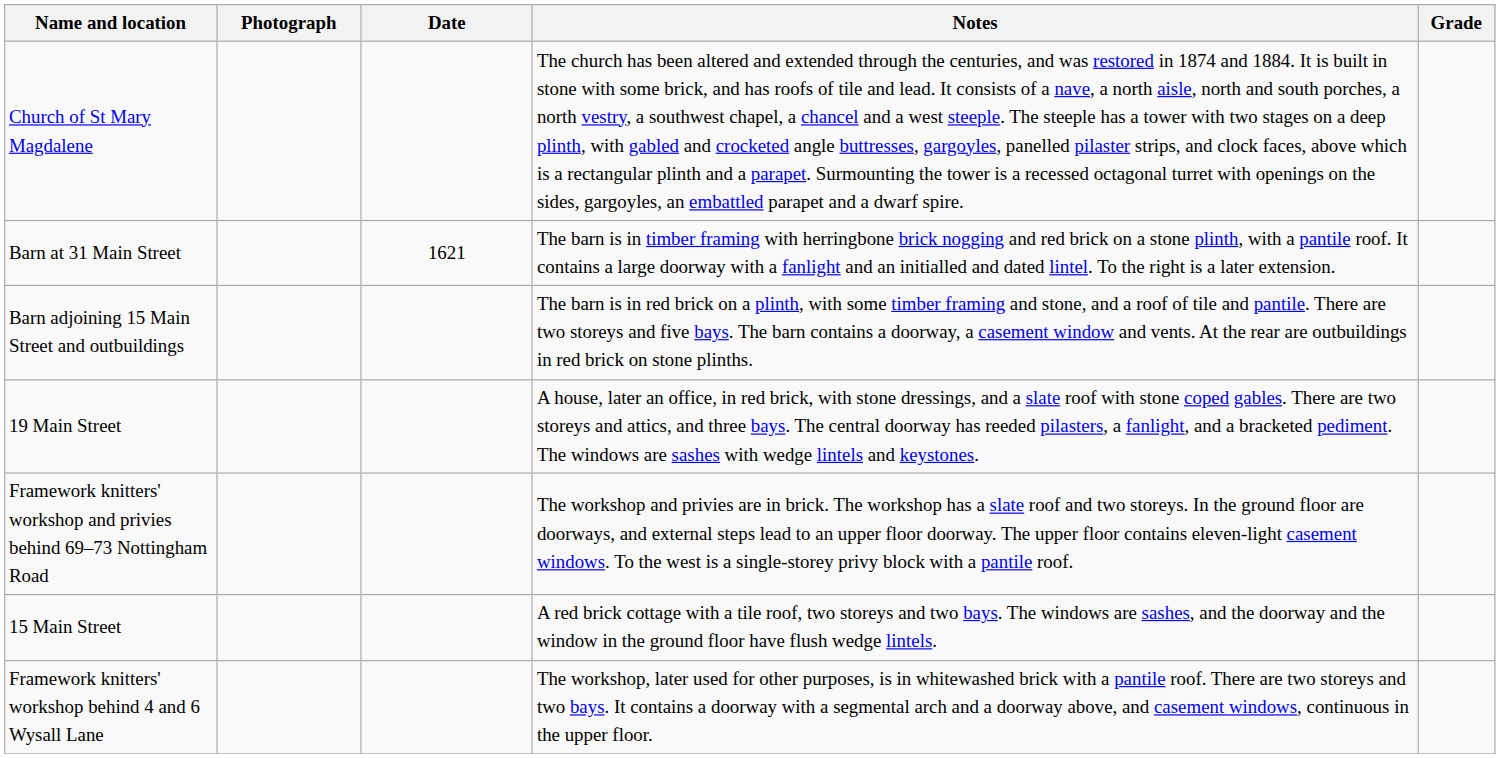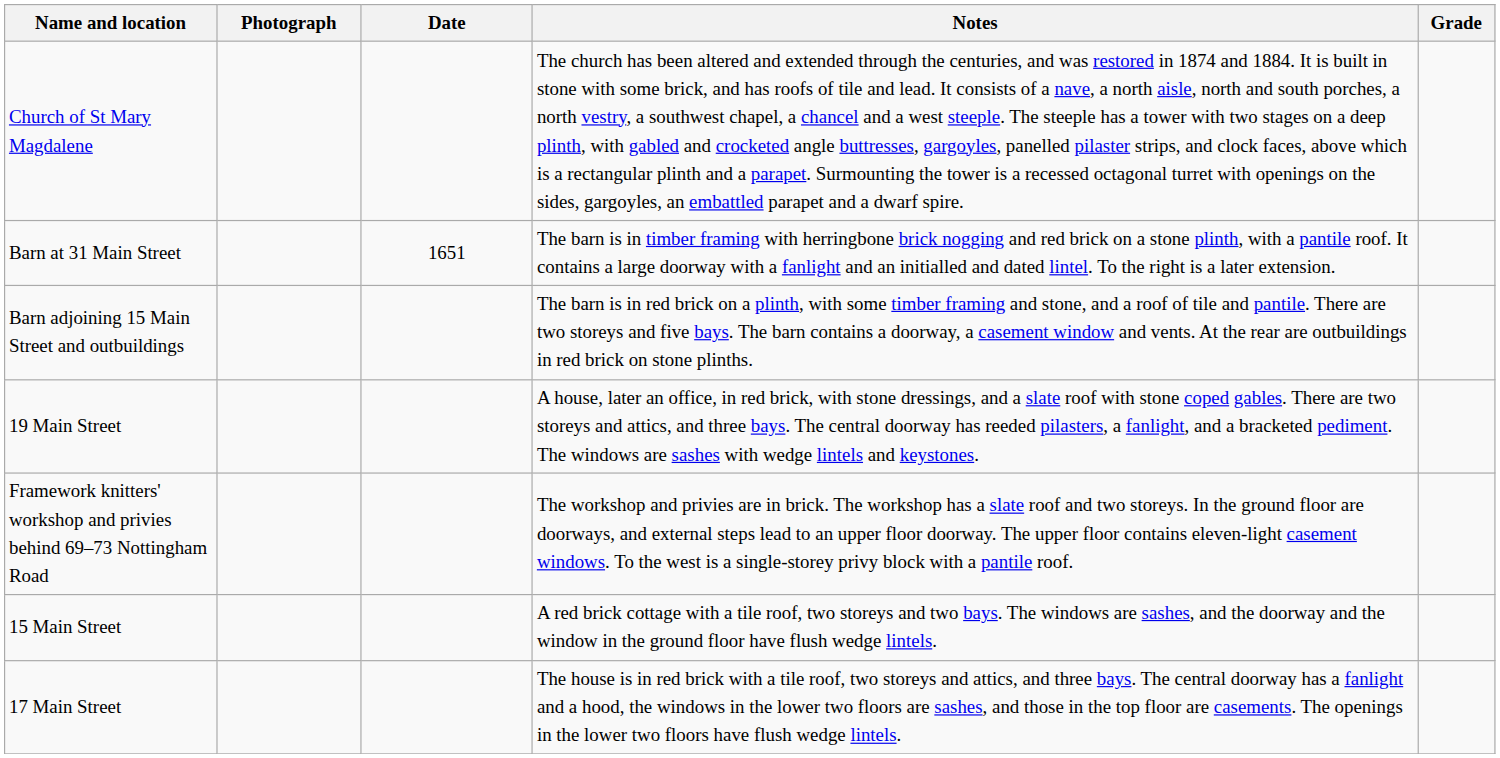Barn at 31 Main Street | Date: 1621 -> 1651
+ row: 17 Main Street | The house is in red brick with a tile roof, two storeys and attics, and three bays. The central doorway has a fanlight and a hood, the windows in the lower two floors are sashes, and those in the top floor are casements. The openings in the lower two floors have flush wedge lintels.
- row: Framework knitters' workshop behind 4 and 6 Wysall Lane | The workshop, later used for other purposes, is in whitewashed brick with a pantile roof. There are two storeys and two bays. It contains a doorway with a segmental arch and a doorway above, and casement windows, continuous in the upper floor.
